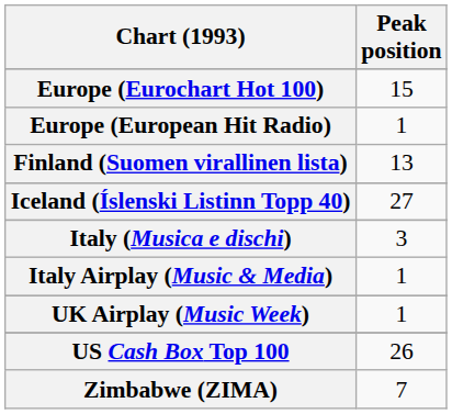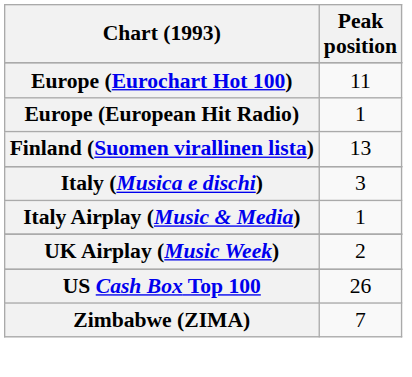Europe (Eurochart Hot 100) | Peak position: 15 -> 11
- row: Iceland (Íslenski Listinn Topp 40) | 27
UK Airplay (Music Week) | Peak position: 1 -> 2
